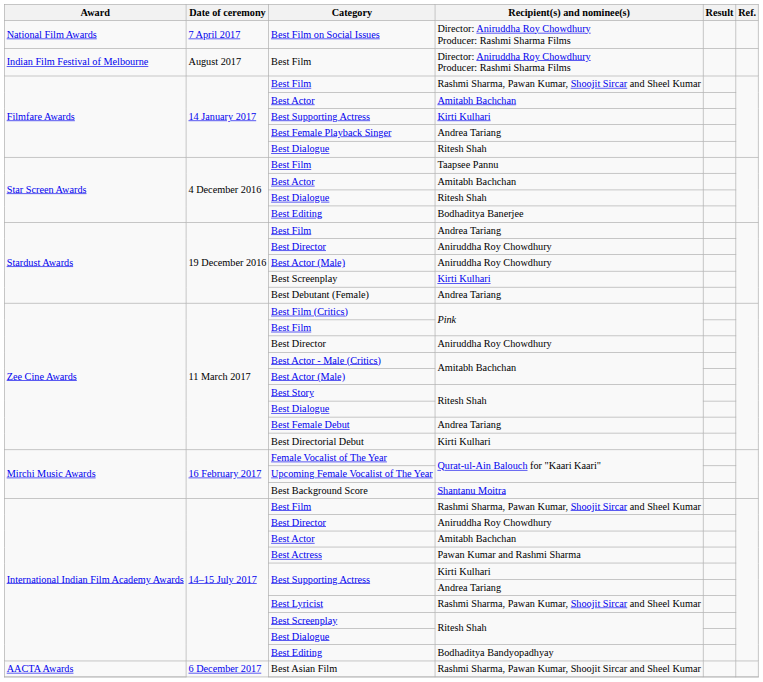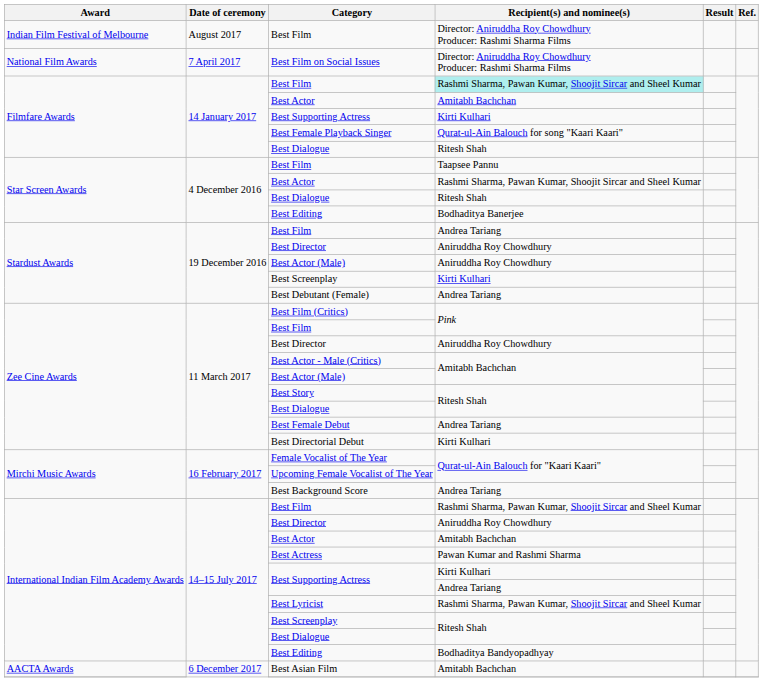rows swapped: Best Film on Social Issues <-> Indian Film Festival of Melbourne / Best Film
Filmfare Awards / Best Film | Recipient(s) and nominee(s): no background -> paleturquoise background
Best Female Playback Singer | Recipient(s) and nominee(s): Andrea Tariang -> Qurat-ul-Ain Balouch for song "Kaari Kaari"
Star Screen Awards / Best Actor | Recipient(s) and nominee(s): Amitabh Bachchan -> Rashmi Sharma, Pawan Kumar, Shoojit Sircar and Sheel Kumar
Best Background Score | Recipient(s) and nominee(s): Shantanu Moitra -> Andrea Tariang
Best Asian Film | Recipient(s) and nominee(s): Rashmi Sharma, Pawan Kumar, Shoojit Sircar and Sheel Kumar -> Amitabh Bachchan
